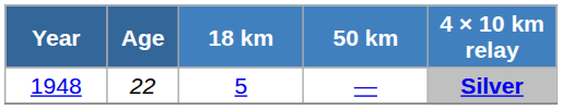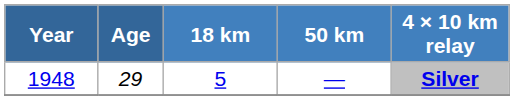1948 | Age: 22 -> 29
